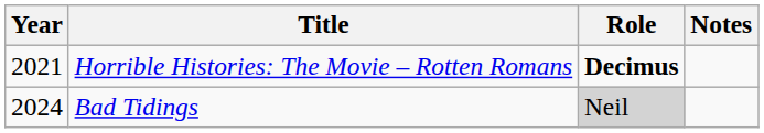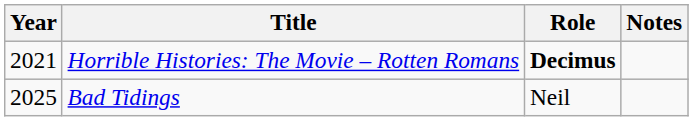Bad Tidings | Year: 2024 -> 2025
Bad Tidings | Role: lightgrey background -> no background
